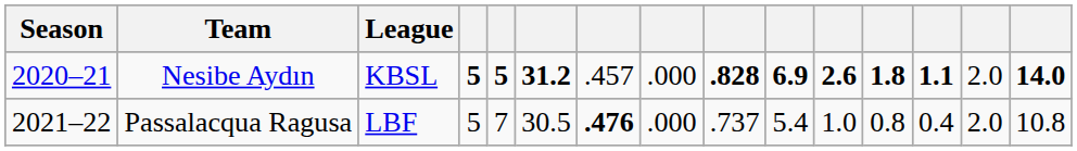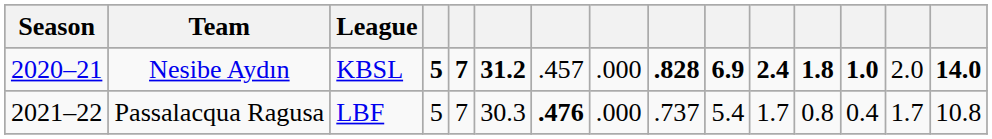Nesibe Aydın | column 5: 5 -> 7
Nesibe Aydın | column 11: 2.6 -> 2.4
Nesibe Aydın | column 13: 1.1 -> 1.0
Passalacqua Ragusa | column 6: 30.5 -> 30.3
Passalacqua Ragusa | column 11: 1.0 -> 1.7
Passalacqua Ragusa | column 14: 2.0 -> 1.7
